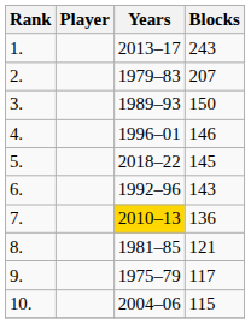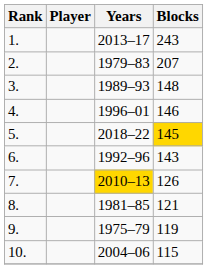3. | Blocks: 150 -> 148
5. | Blocks: no background -> gold background
7. | Blocks: 136 -> 126
9. | Blocks: 117 -> 119
